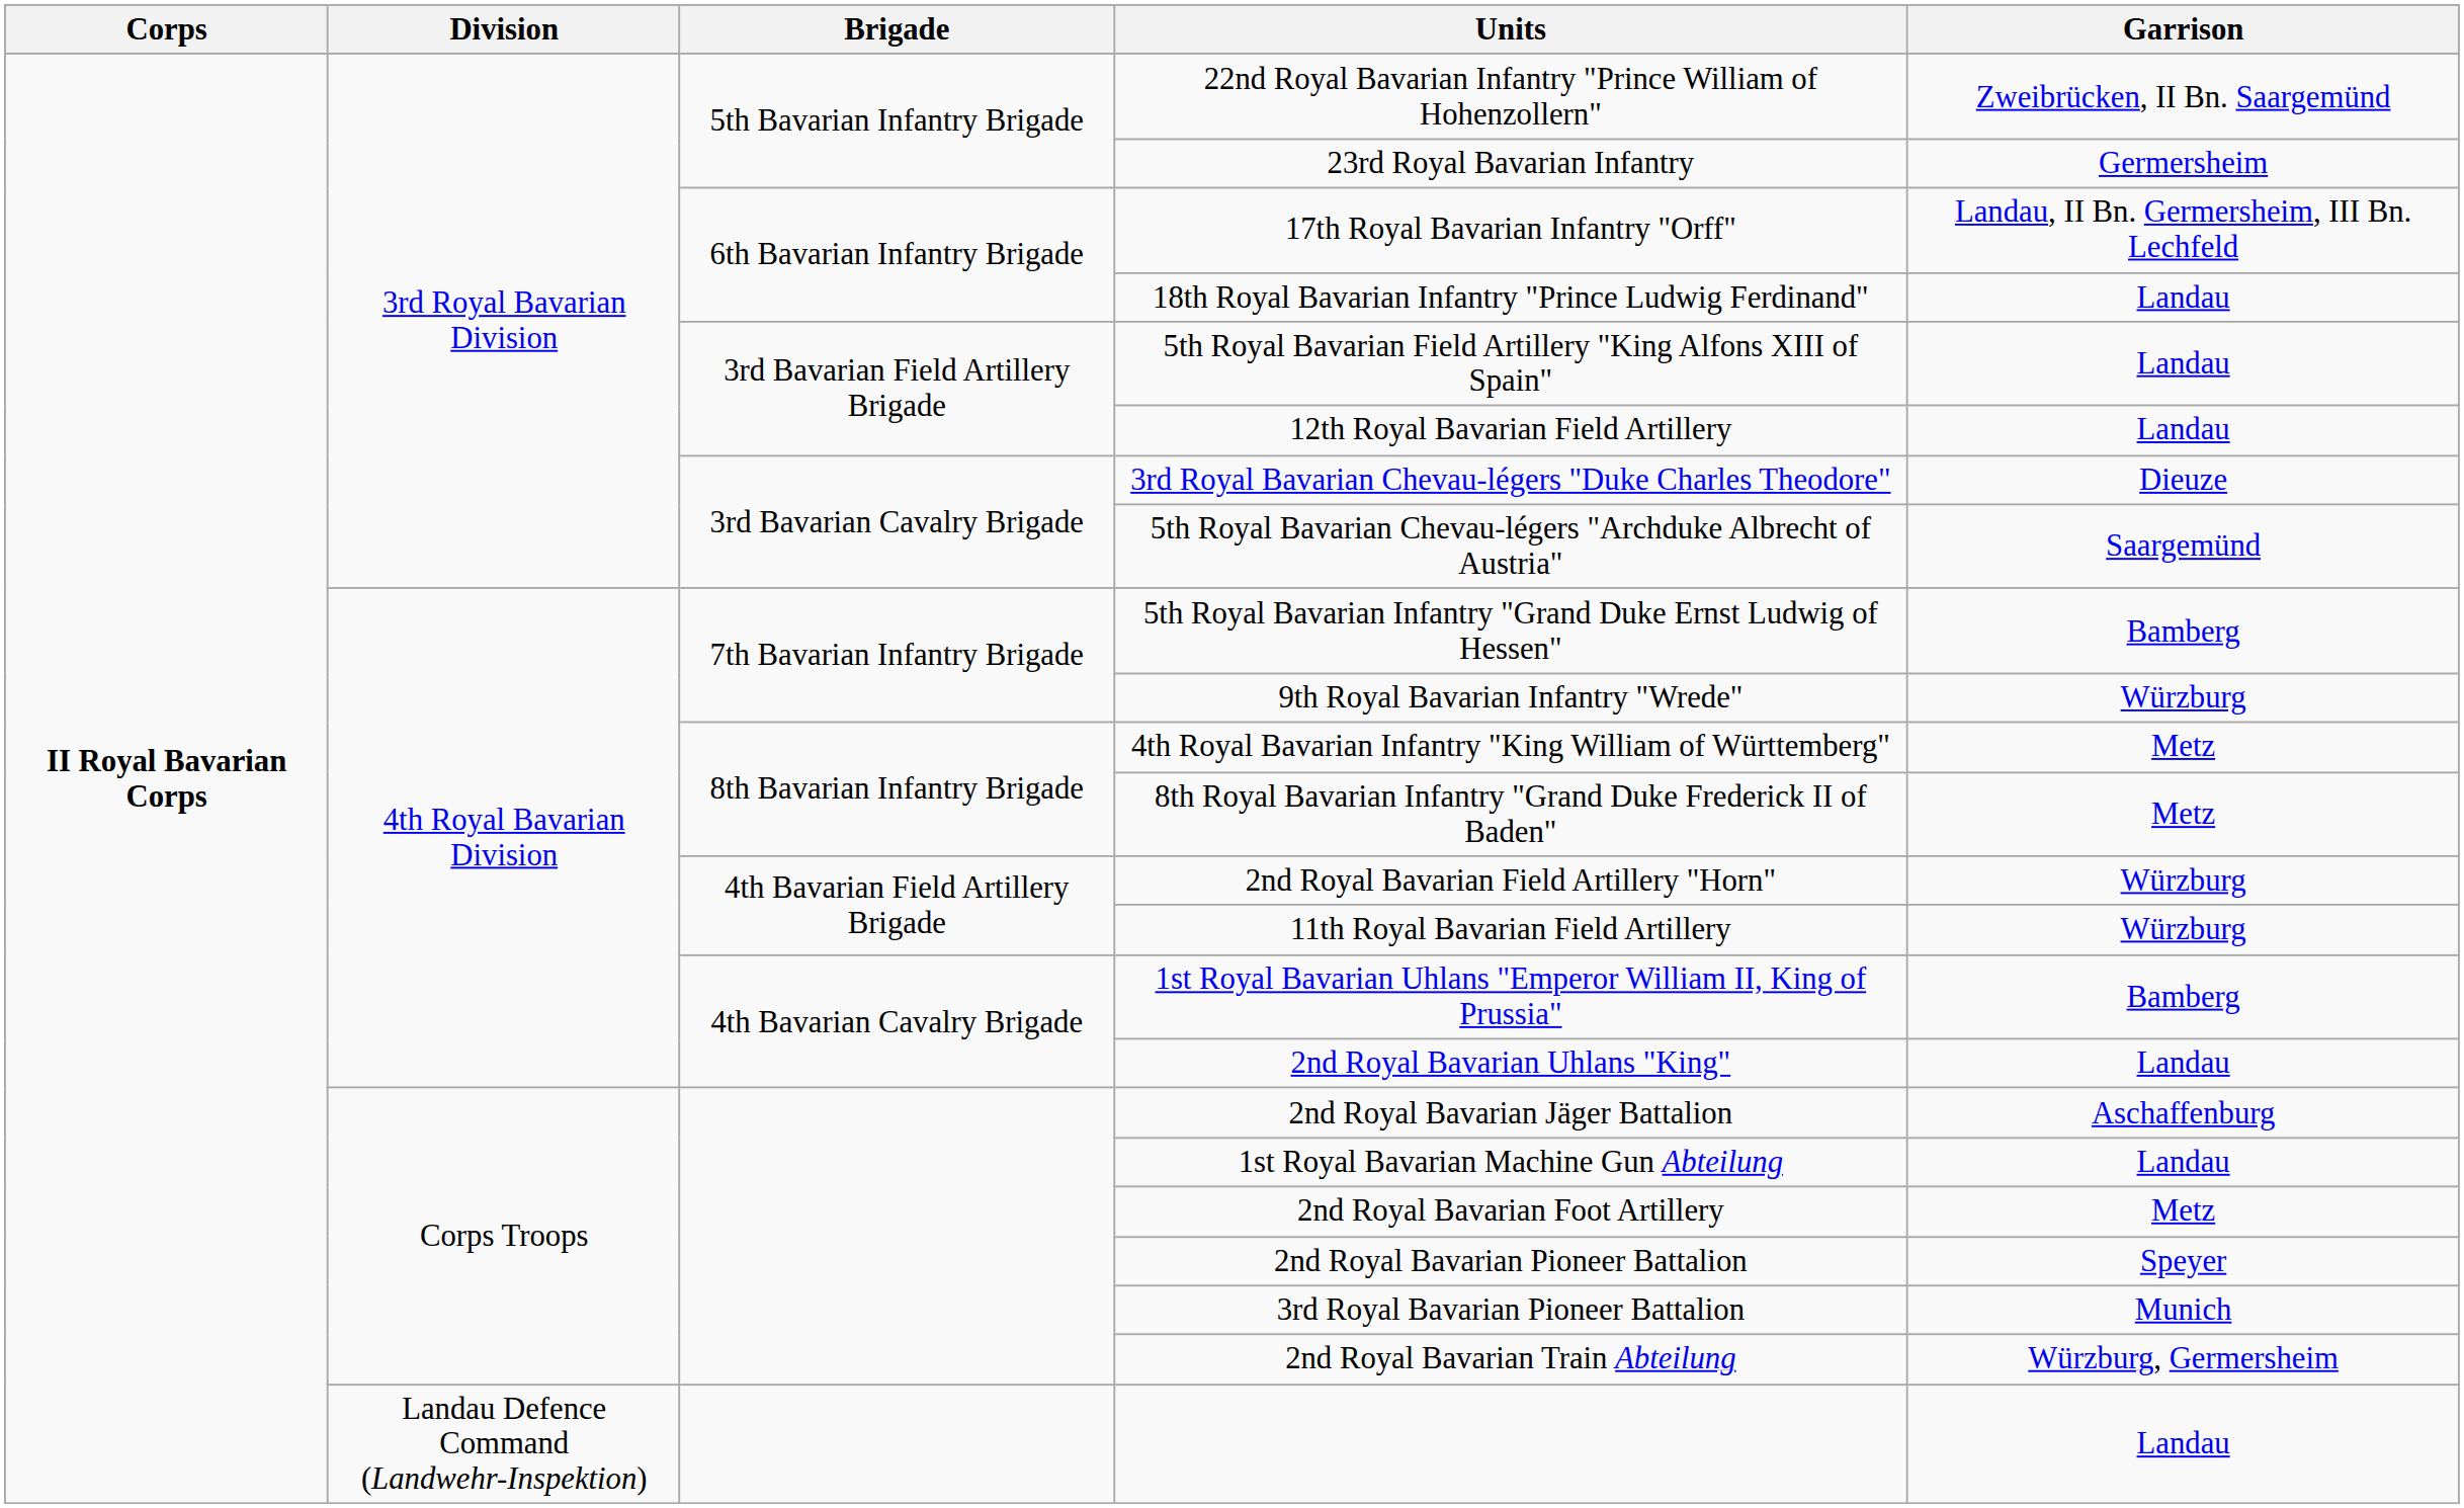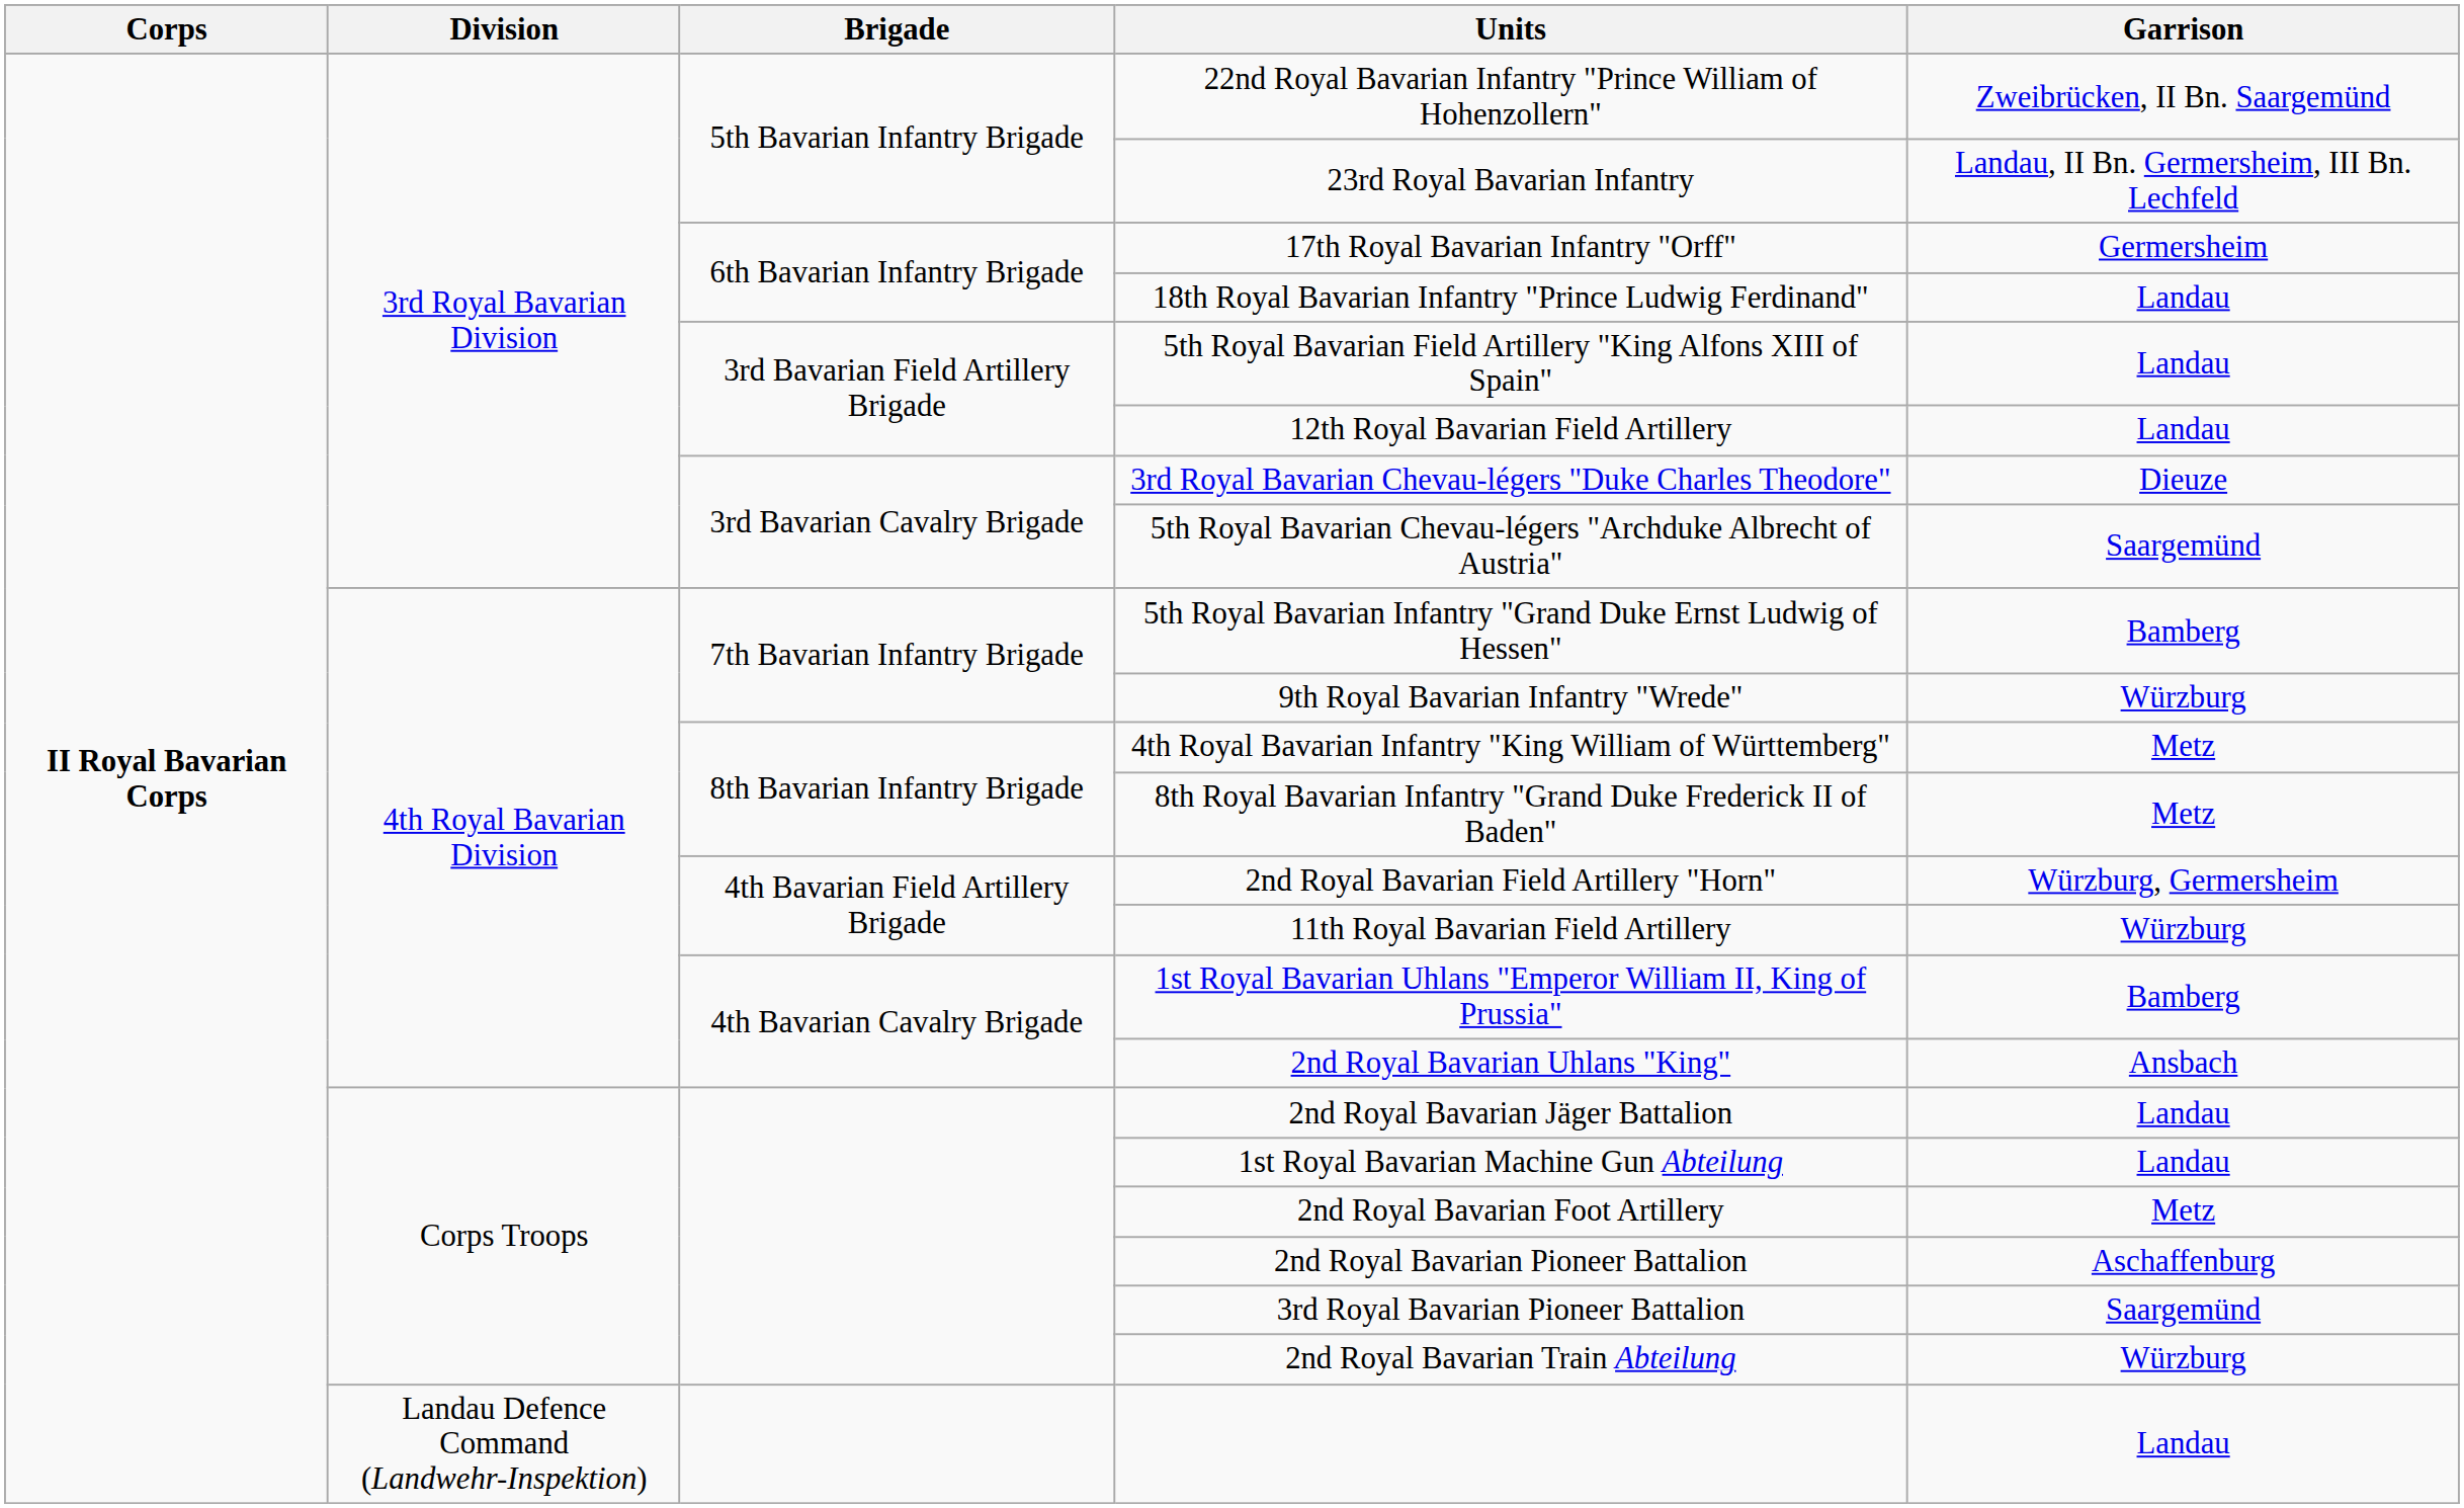23rd Royal Bavarian Infantry | Garrison: Germersheim -> Landau, II Bn. Germersheim, III Bn. Lechfeld
17th Royal Bavarian Infantry "Orff" | Garrison: Landau, II Bn. Germersheim, III Bn. Lechfeld -> Germersheim
2nd Royal Bavarian Field Artillery "Horn" | Garrison: Würzburg -> Würzburg, Germersheim
2nd Royal Bavarian Uhlans "King" | Garrison: Landau -> Ansbach
2nd Royal Bavarian Jäger Battalion | Garrison: Aschaffenburg -> Landau
2nd Royal Bavarian Pioneer Battalion | Garrison: Speyer -> Aschaffenburg
3rd Royal Bavarian Pioneer Battalion | Garrison: Munich -> Saargemünd
2nd Royal Bavarian Train Abteilung | Garrison: Würzburg, Germersheim -> Würzburg
